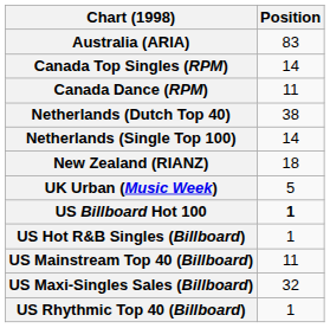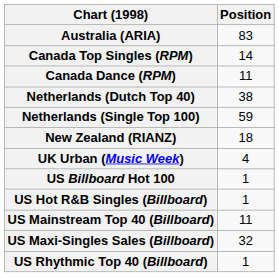Netherlands (Single Top 100) | Position: 14 -> 59
UK Urban (Music Week) | Position: 5 -> 4
US Billboard Hot 100 | Position: bold -> normal
